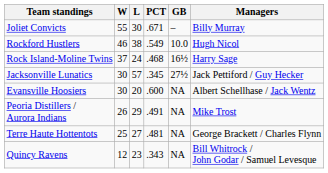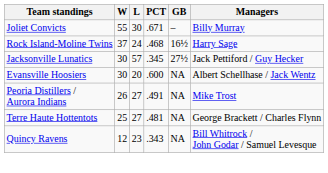- row: Rockford Hustlers | 46 | 38 | .549 | 10.0 | Hugh Nicol
Peoria Distillers / Aurora Indians | L: 29 -> 27
